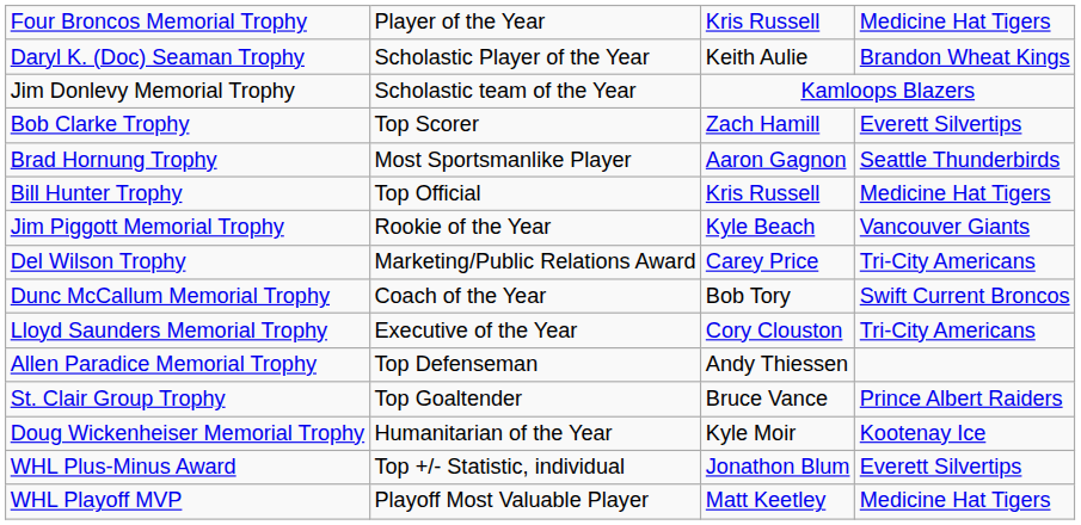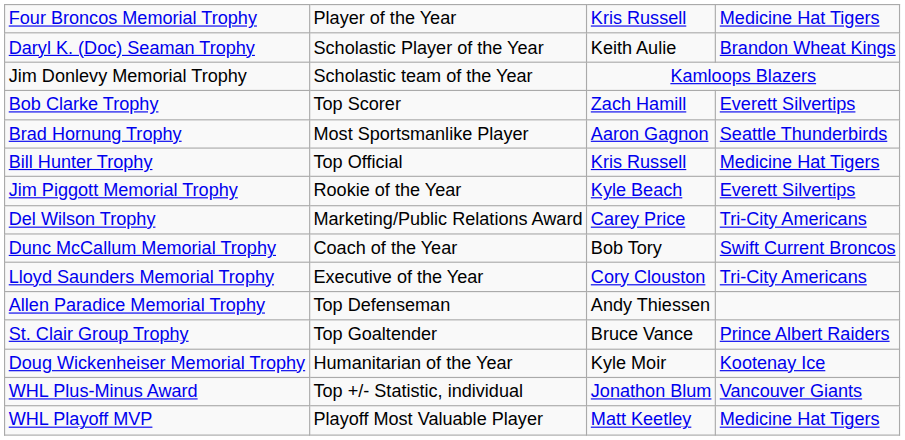Jim Piggott Memorial Trophy | column 4: Vancouver Giants -> Everett Silvertips
WHL Plus-Minus Award | column 4: Everett Silvertips -> Vancouver Giants
